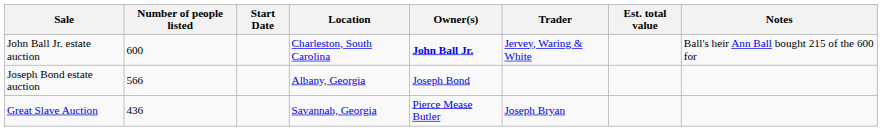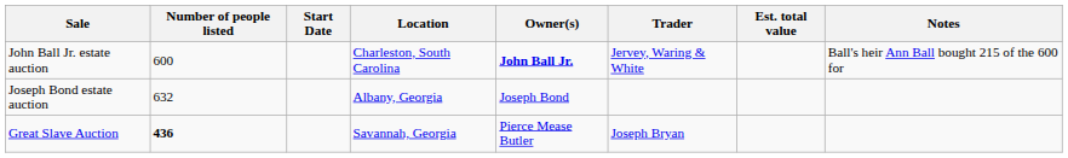Joseph Bond estate auction | Number of people listed: 566 -> 632
Great Slave Auction | Number of people listed: normal -> bold
